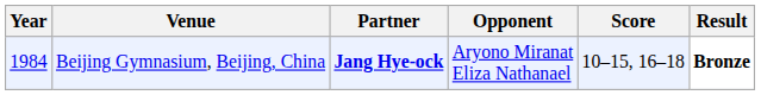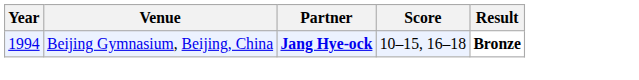- column: Opponent | Aryono Miranat Eliza Nathanael
Beijing Gymnasium, Beijing, China | Year: 1984 -> 1994
